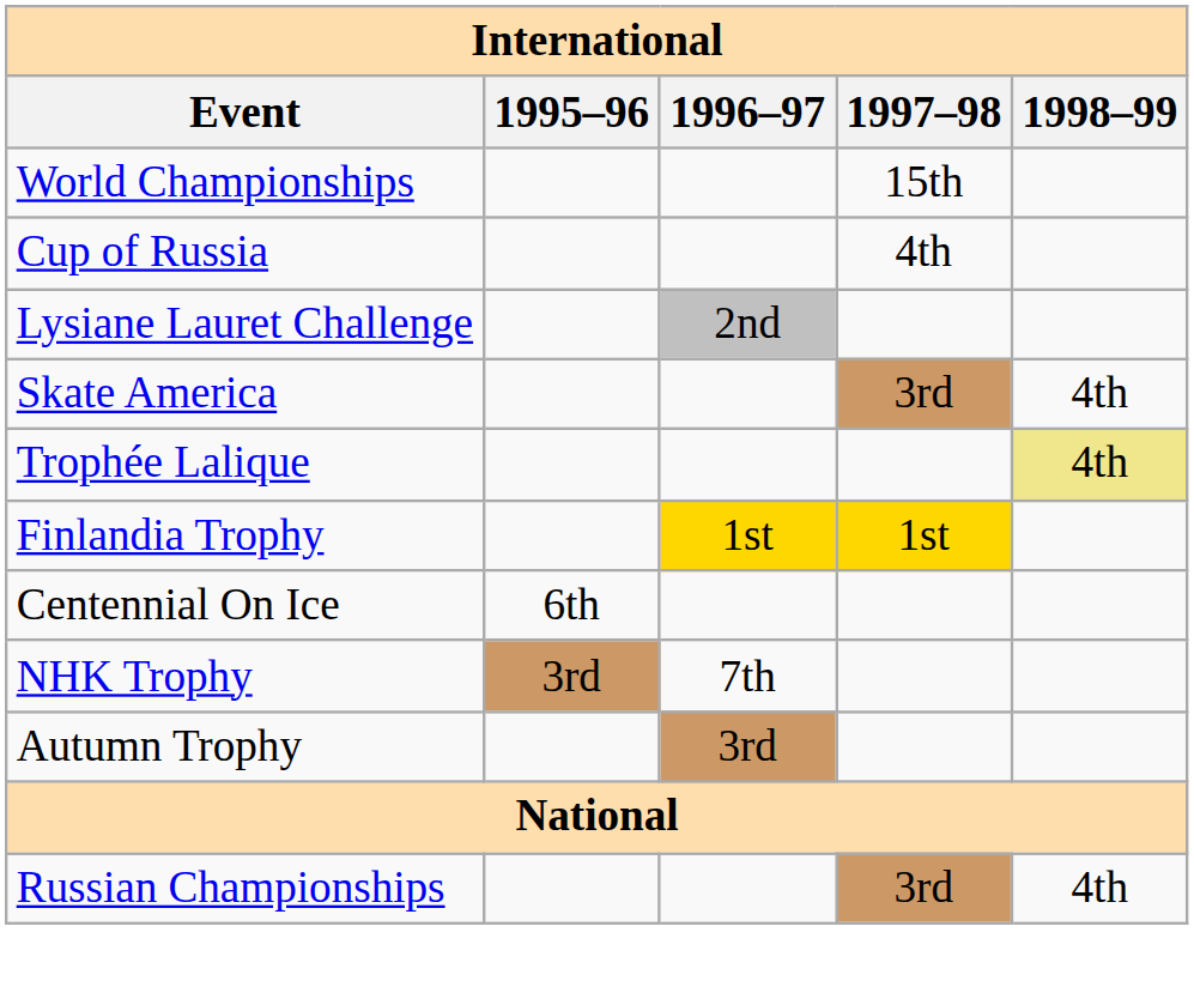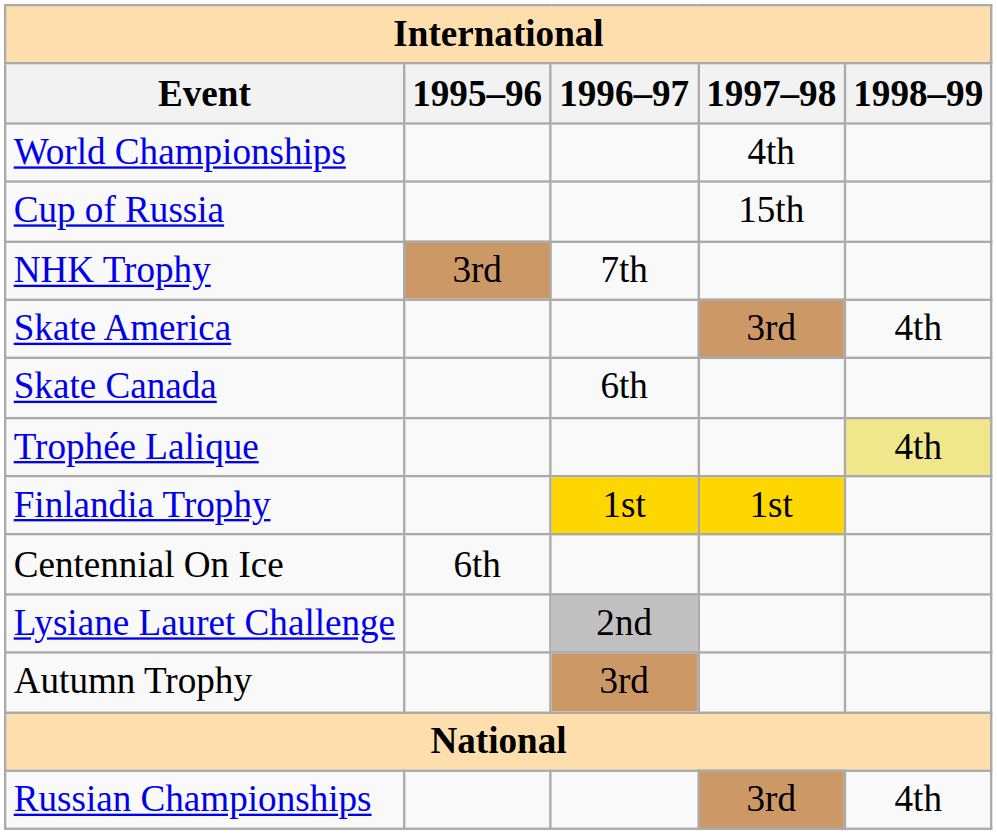World Championships | 1997–98: 15th -> 4th
Cup of Russia | 1997–98: 4th -> 15th
rows swapped: NHK Trophy <-> Lysiane Lauret Challenge
+ row: Skate Canada | 6th
